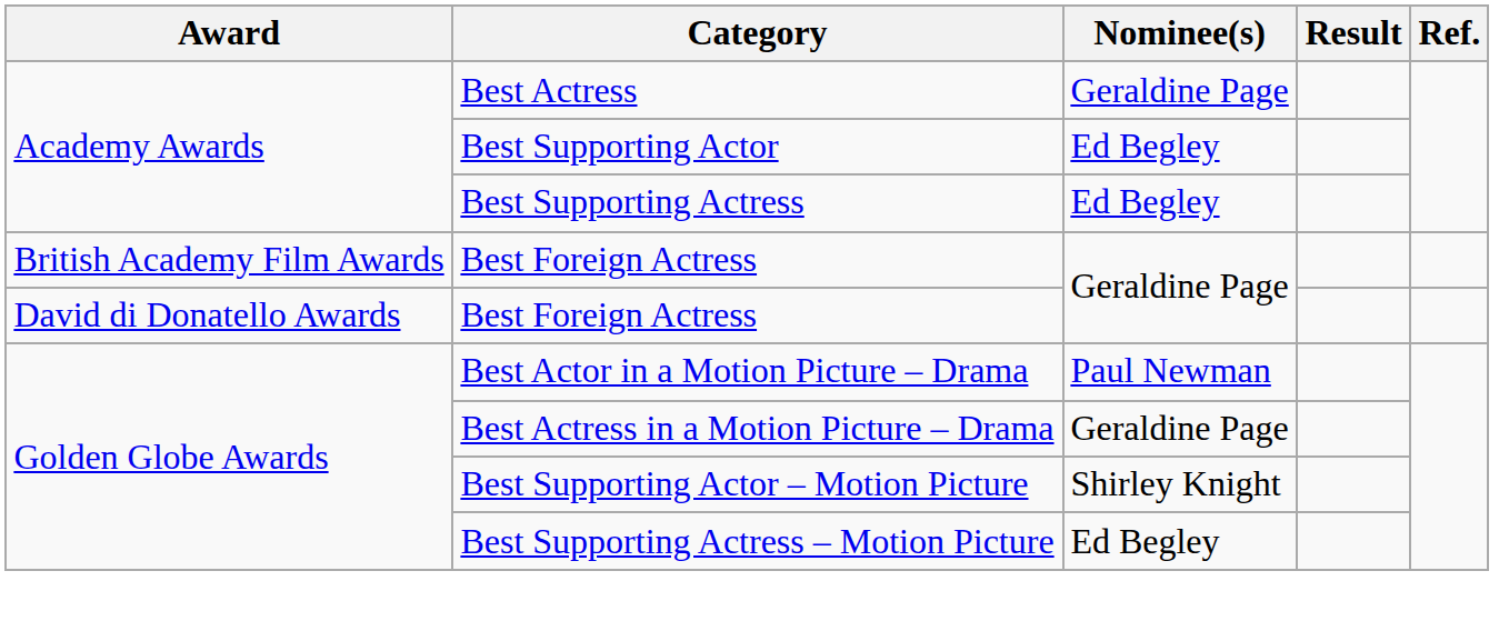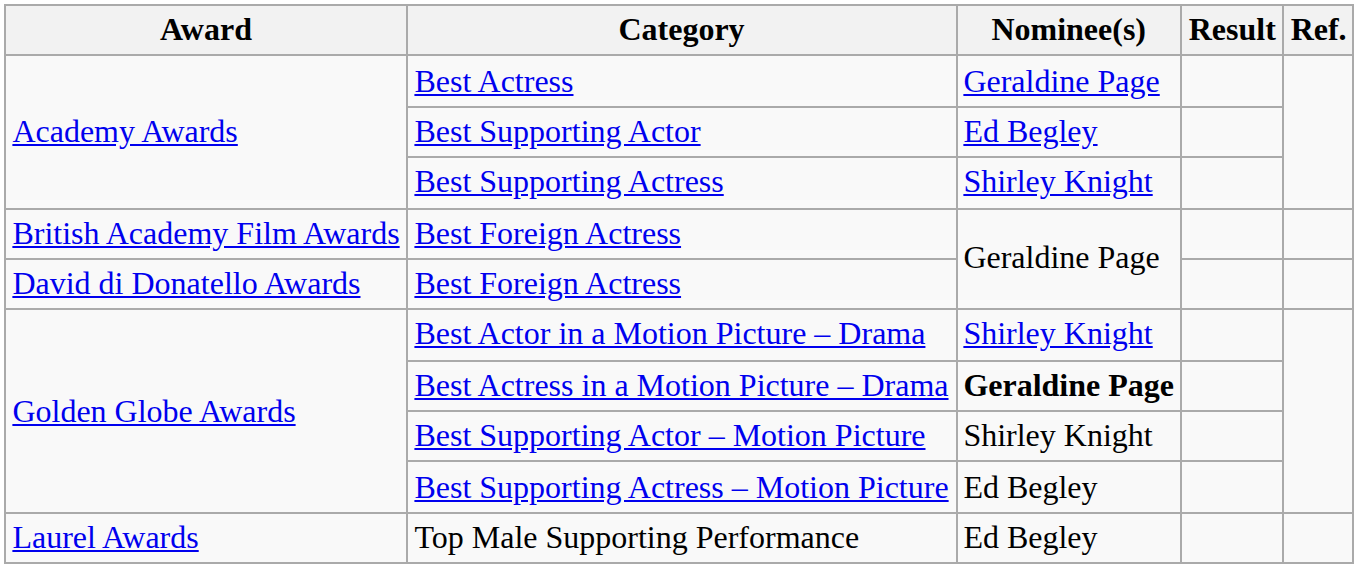Best Supporting Actress | Nominee(s): Ed Begley -> Shirley Knight
Best Actor in a Motion Picture – Drama | Nominee(s): Paul Newman -> Shirley Knight
Best Actress in a Motion Picture – Drama | Nominee(s): normal -> bold
+ row: Laurel Awards | Top Male Supporting Performance | Ed Begley
